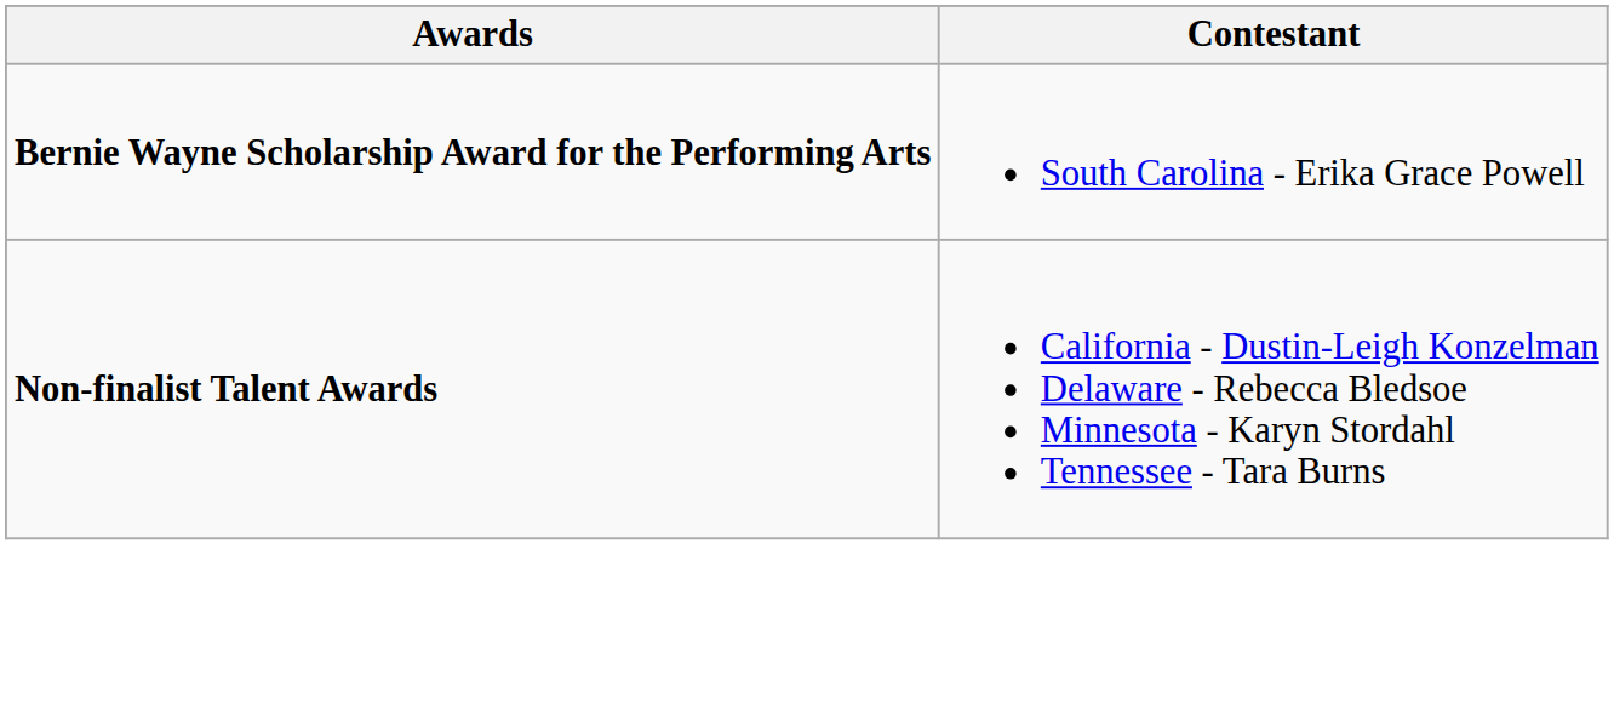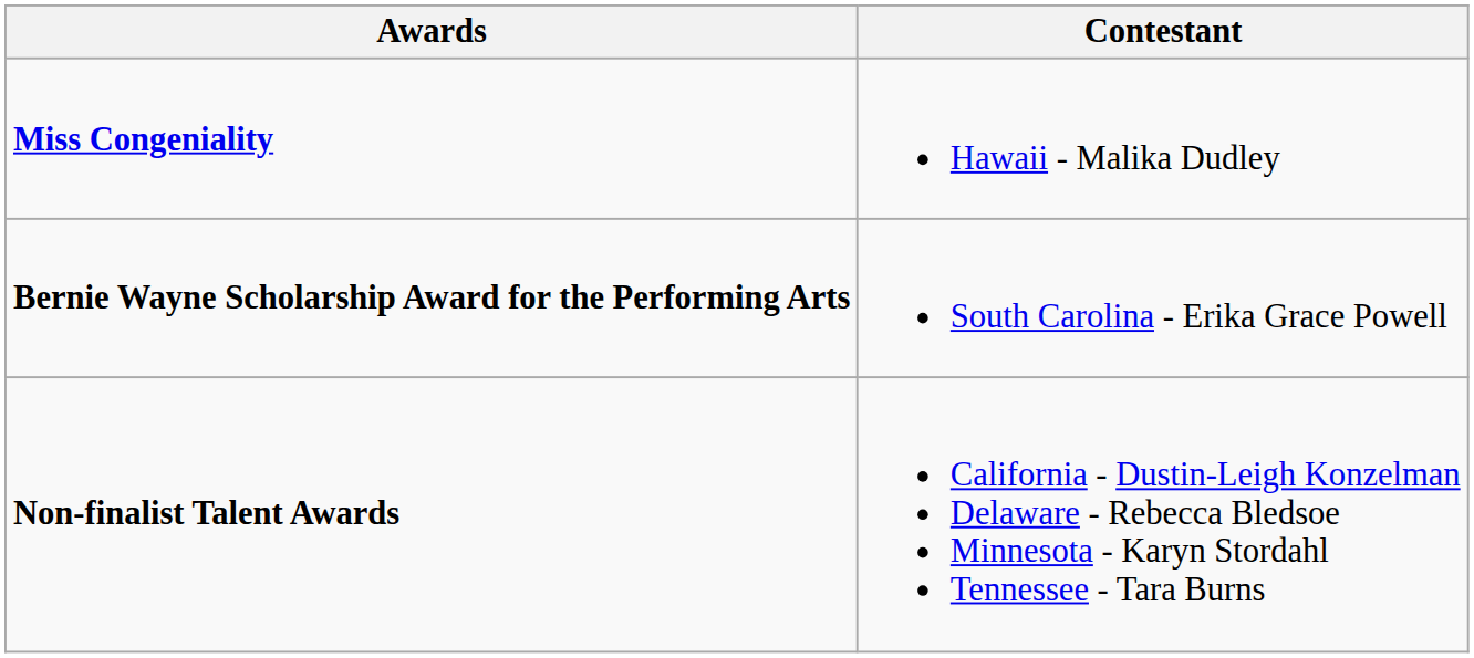+ row: Miss Congeniality | Hawaii - Malika Dudley
